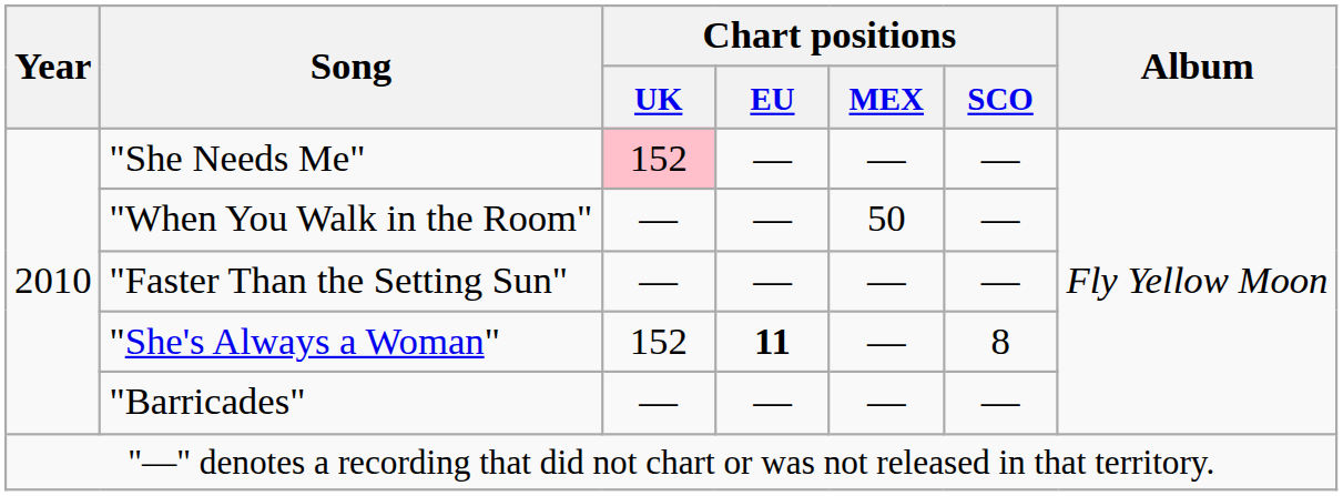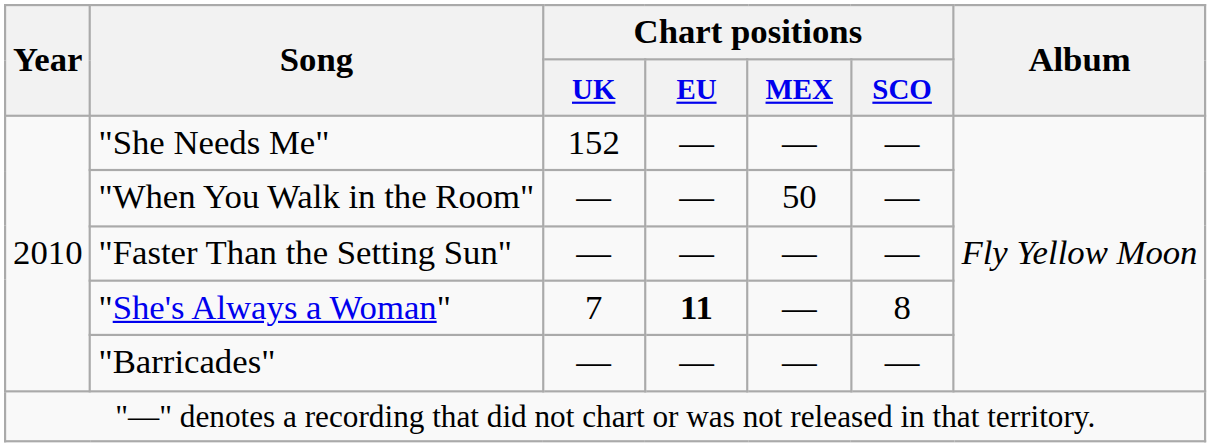"She Needs Me" | Chart positions / UK: pink background -> no background
"She's Always a Woman" | Chart positions / UK: 152 -> 7
